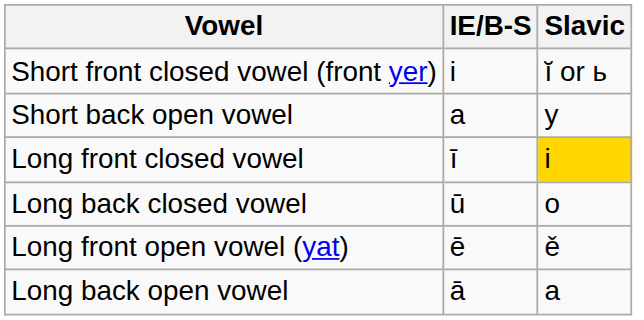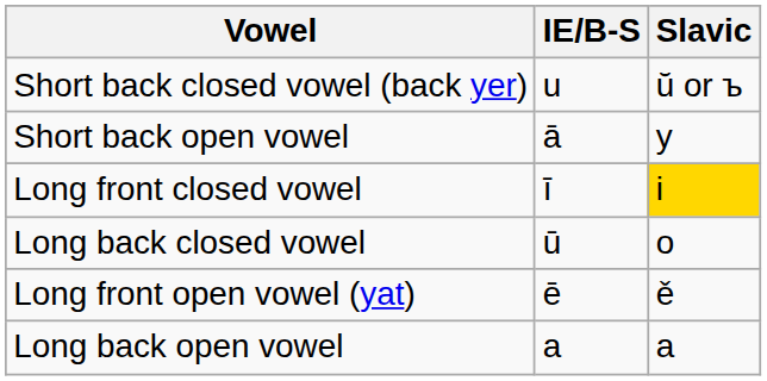- row: Short front closed vowel (front yer) | i | ĭ or ь
+ row: Short back closed vowel (back yer) | u | ŭ or ъ
Short back open vowel | IE/B-S: a -> ā
Long back open vowel | IE/B-S: ā -> a
